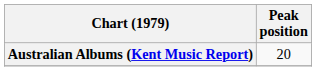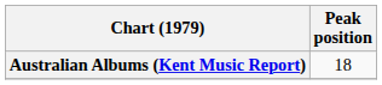Australian Albums (Kent Music Report) | Peak position: 20 -> 18
